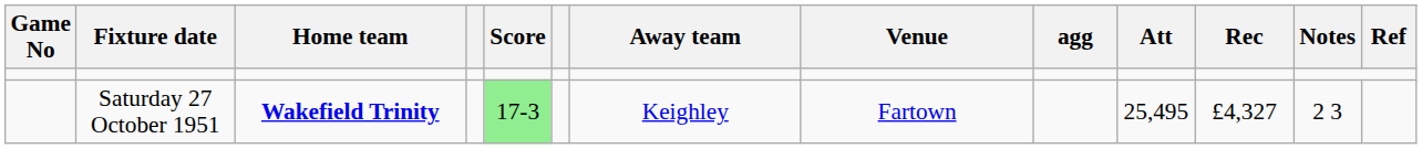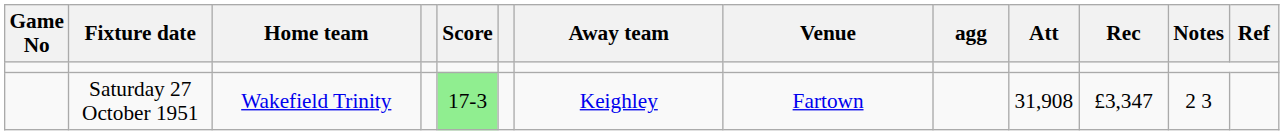Saturday 27 October 1951 | Home team: bold -> normal
Saturday 27 October 1951 | Att: 25,495 -> 31,908
Saturday 27 October 1951 | Rec: £4,327 -> £3,347
